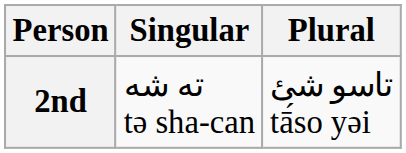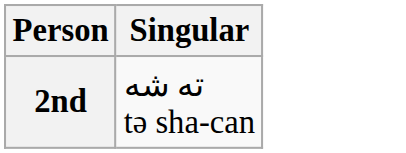- column: Plural | تاسو شئ tā́so yəi
